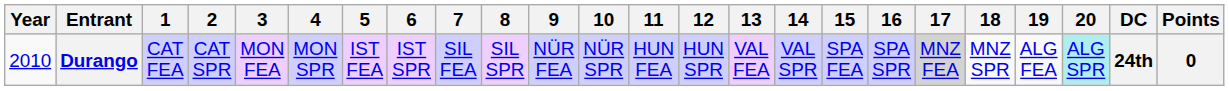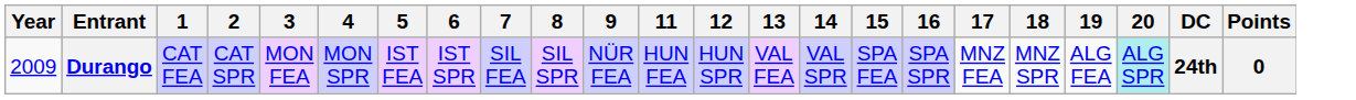- column: 10 | NÜR SPR
Durango | Year: 2010 -> 2009
Durango | 17: lightgrey background -> no background
